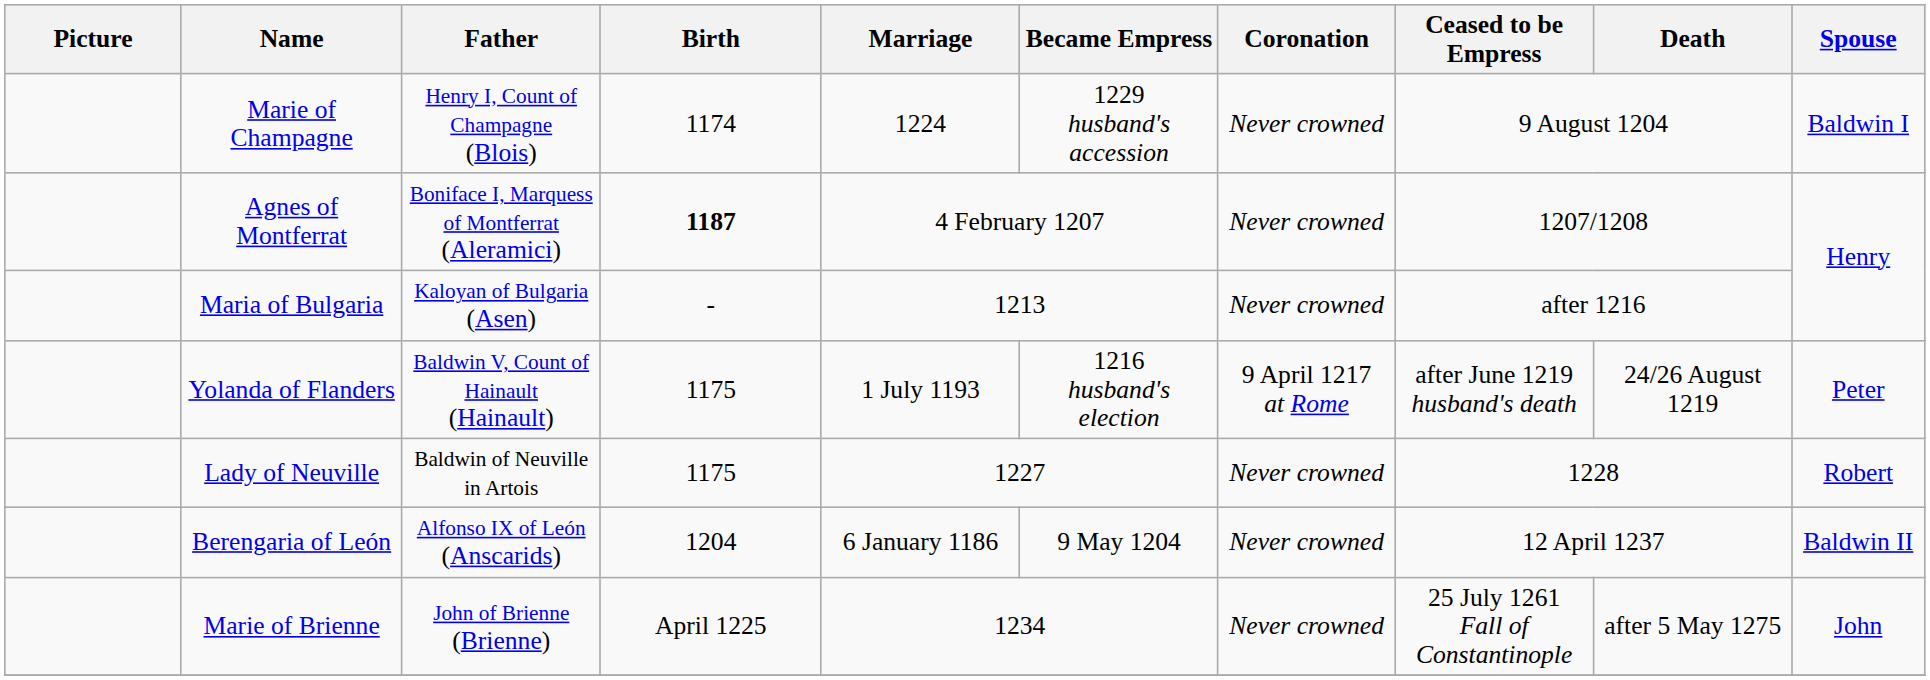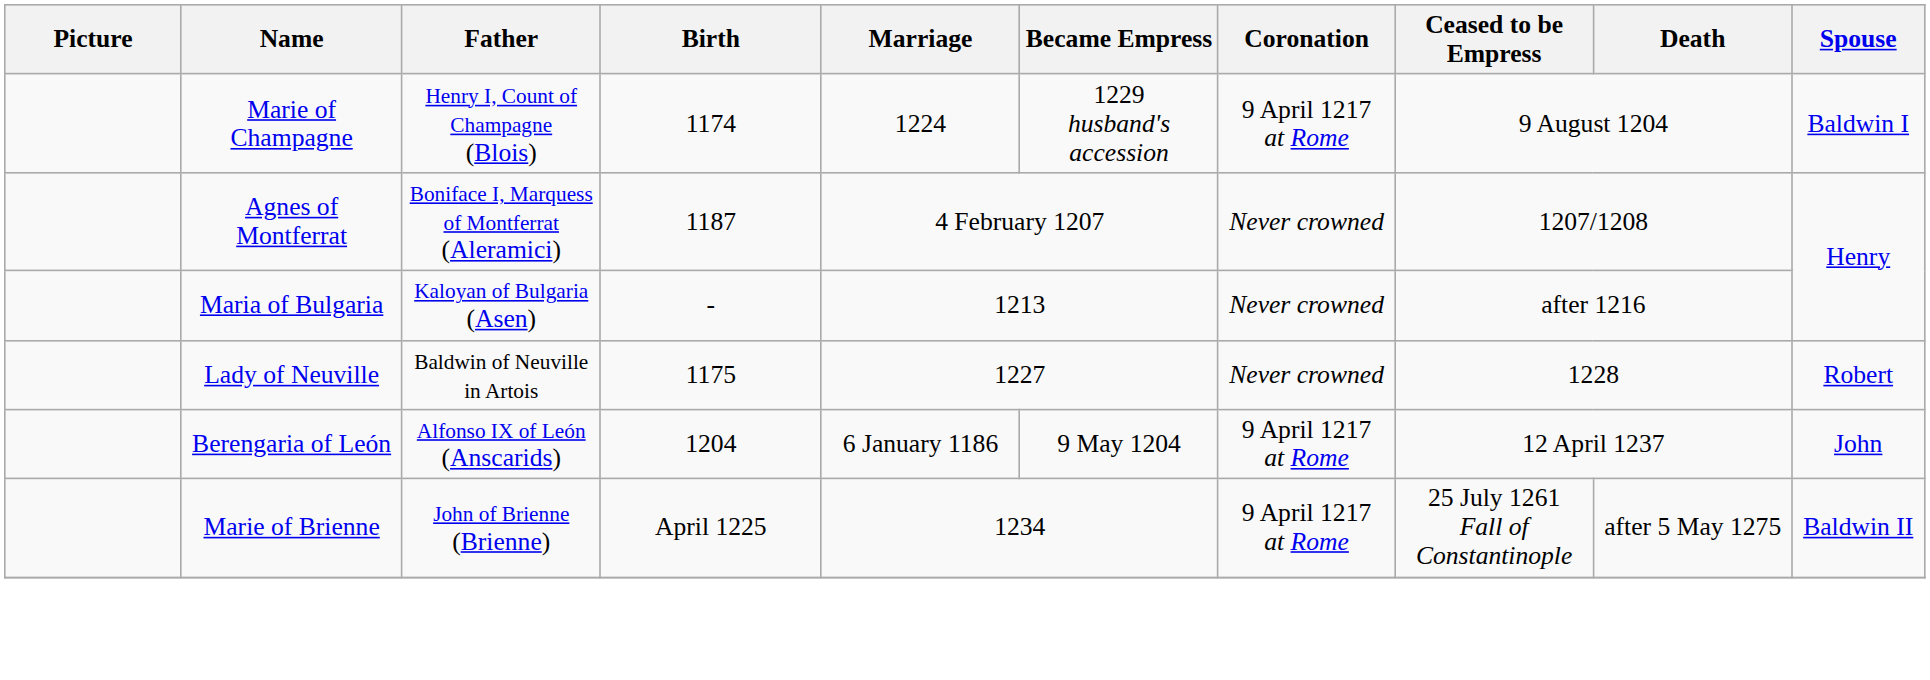Marie of Champagne | Coronation: Never crowned -> 9 April 1217 at Rome
Agnes of Montferrat | Birth: bold -> normal
- row: Yolanda of Flanders | Baldwin V, Count of Hainault (Hainault) | 1175 | 1 July 1193 | 1216 husband's election | 9 April 1217 at Rome | after June 1219 husband's death | 24/26 August 1219 | Peter
Berengaria of León | Coronation: Never crowned -> 9 April 1217 at Rome
Berengaria of León | Spouse: Baldwin II -> John
Marie of Brienne | Coronation: Never crowned -> 9 April 1217 at Rome
Marie of Brienne | Spouse: John -> Baldwin II
